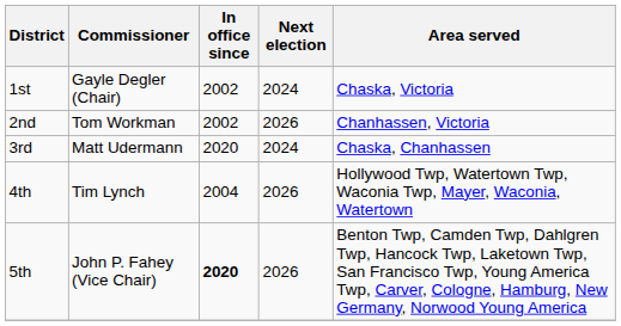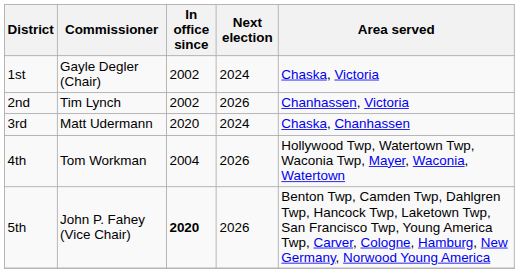2nd | Commissioner: Tom Workman -> Tim Lynch
4th | Commissioner: Tim Lynch -> Tom Workman
